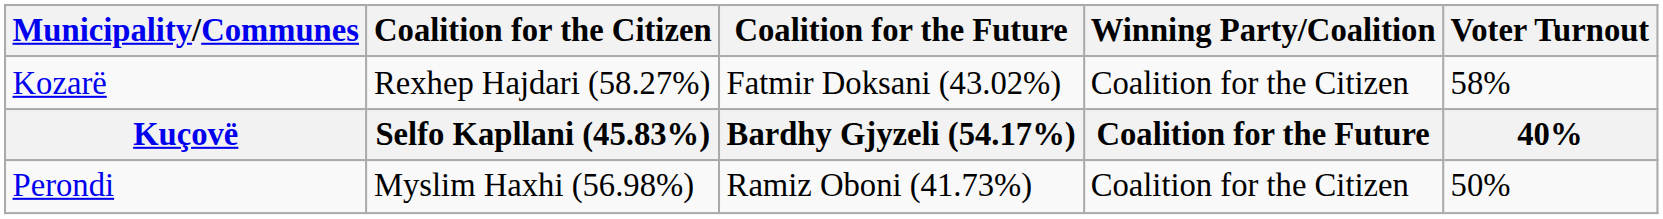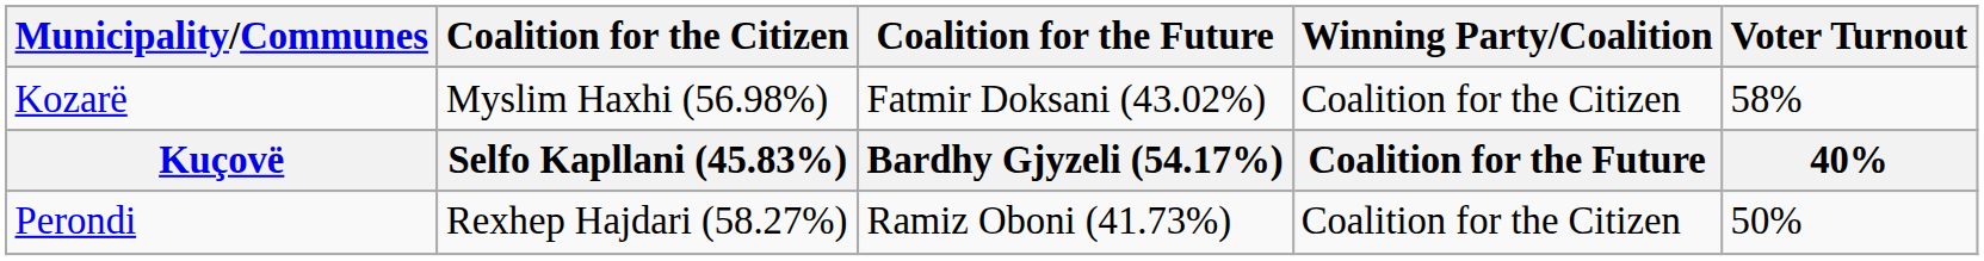Kozarë | Coalition for the Citizen: Rexhep Hajdari (58.27%) -> Myslim Haxhi (56.98%)
Perondi | Coalition for the Citizen: Myslim Haxhi (56.98%) -> Rexhep Hajdari (58.27%)
